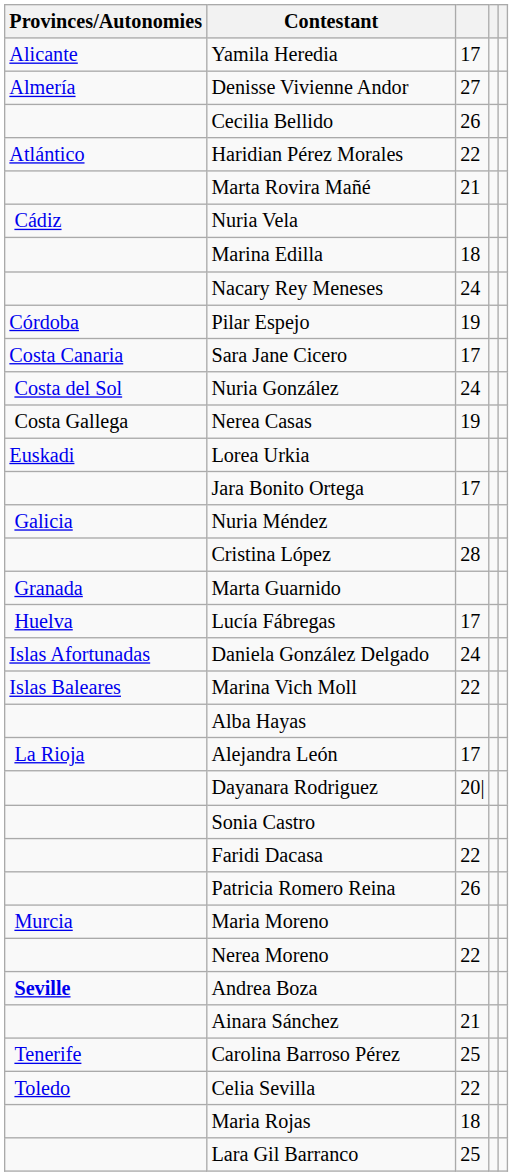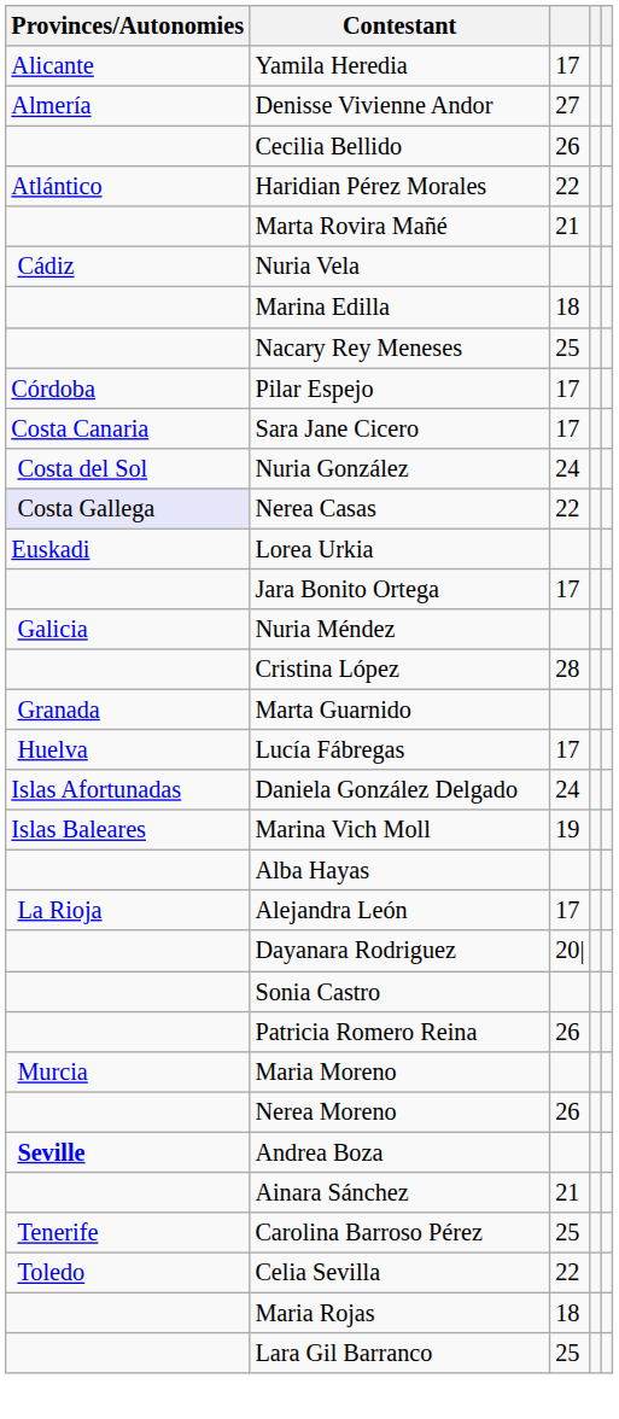Nacary Rey Meneses | column 3: 24 -> 25
Pilar Espejo | column 3: 19 -> 17
Nerea Casas | Provinces/Autonomies: no background -> lavender background
Nerea Casas | column 3: 19 -> 22
Marina Vich Moll | column 3: 22 -> 19
- row: Faridi Dacasa | 22
Nerea Moreno | column 3: 22 -> 26
